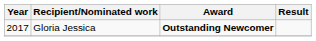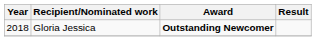Gloria Jessica | Year: 2017 -> 2018
